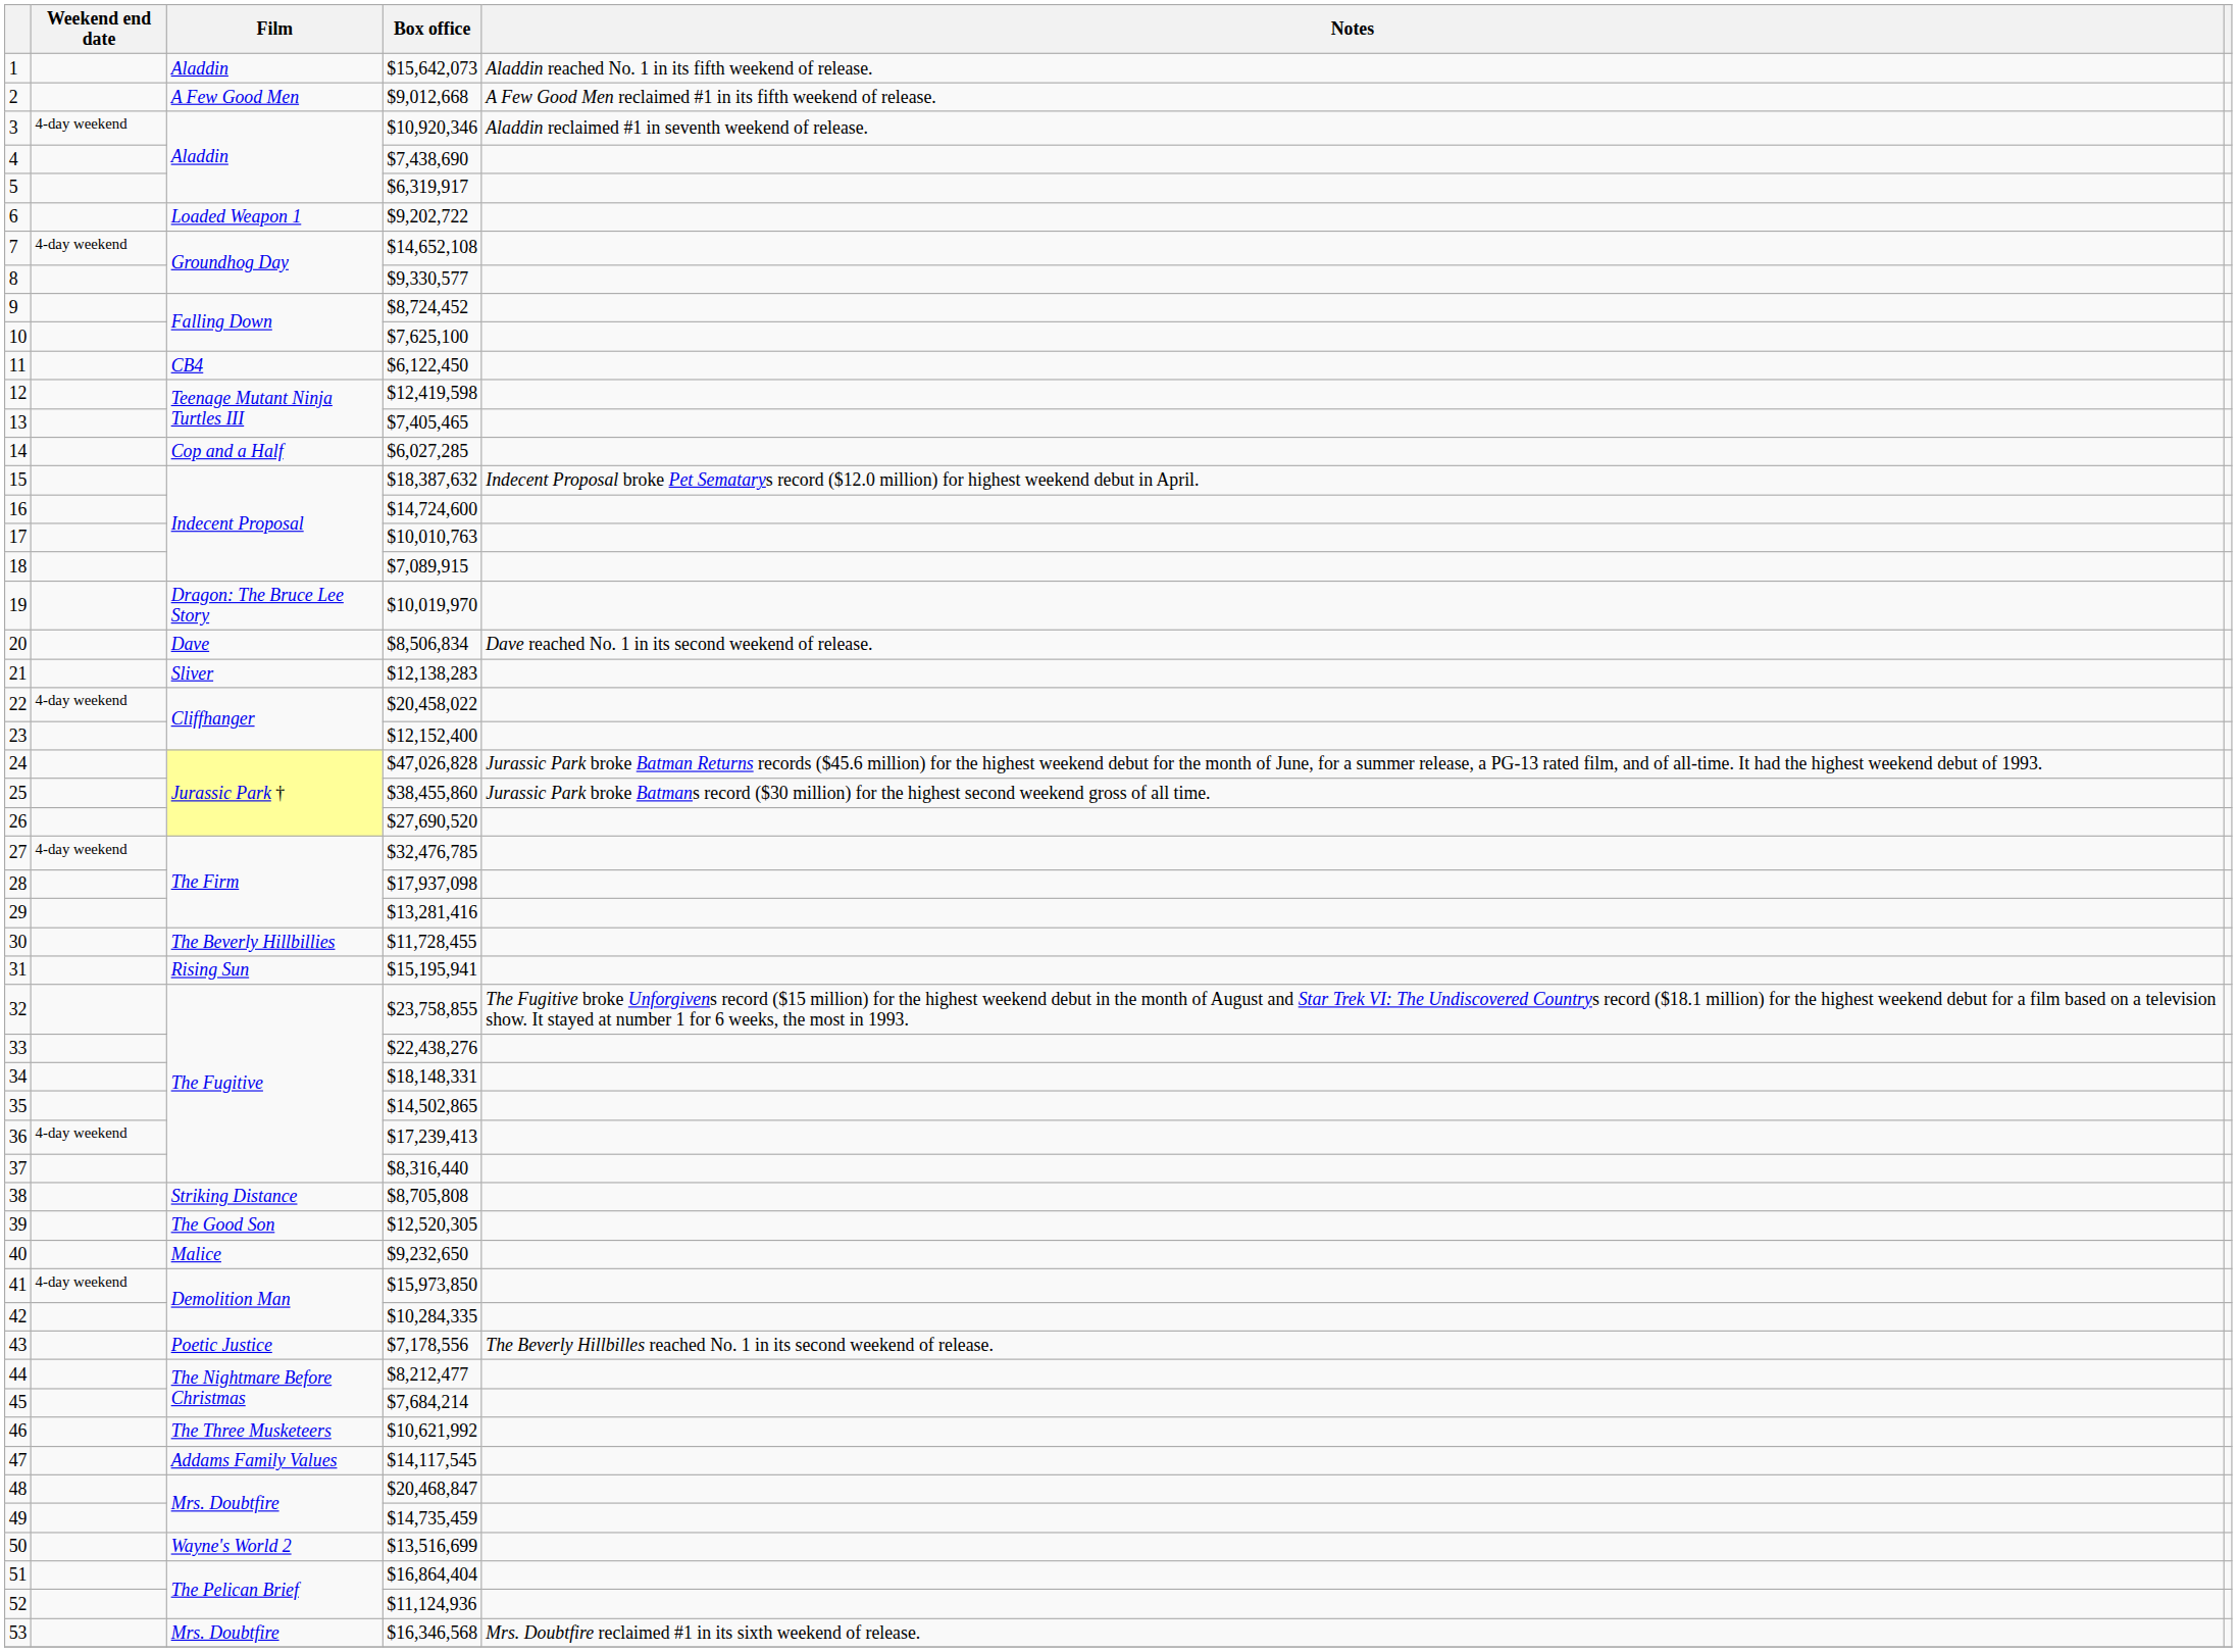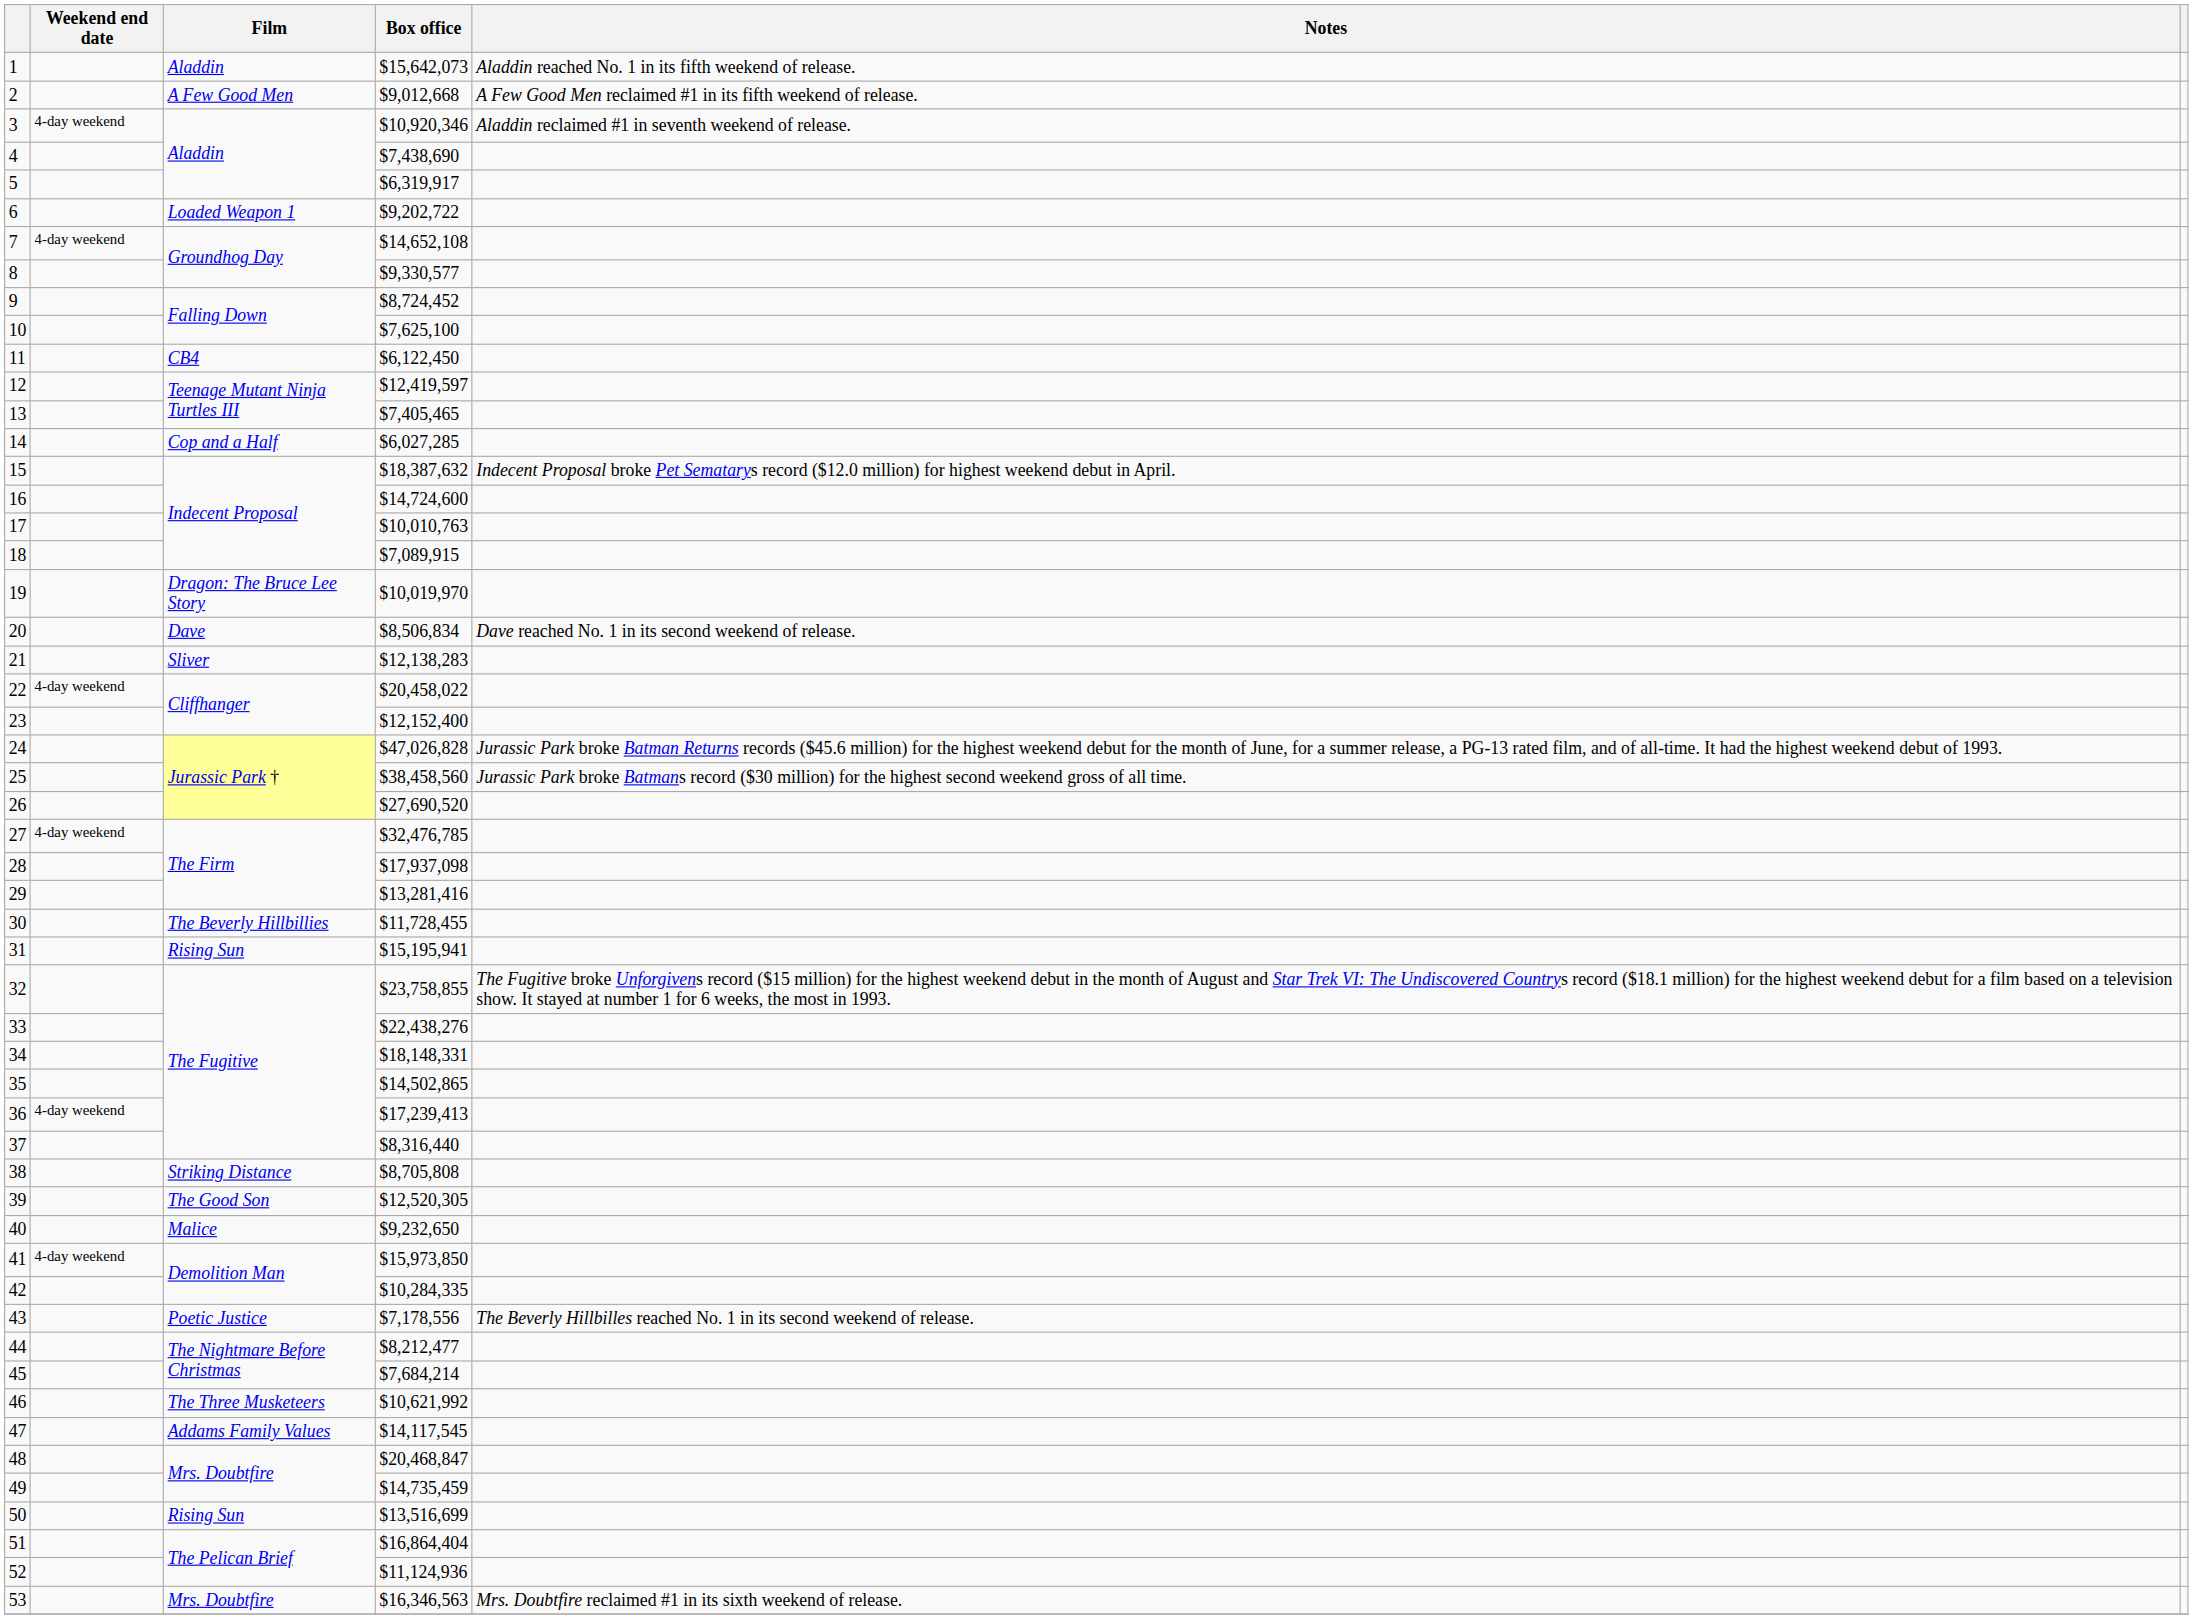12 | Box office: $12,419,598 -> $12,419,597
25 | Box office: $38,455,860 -> $38,458,560
50 | Film: Wayne's World 2 -> Rising Sun
53 | Box office: $16,346,568 -> $16,346,563
